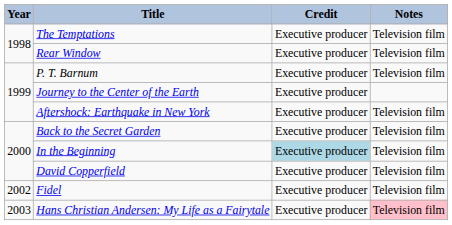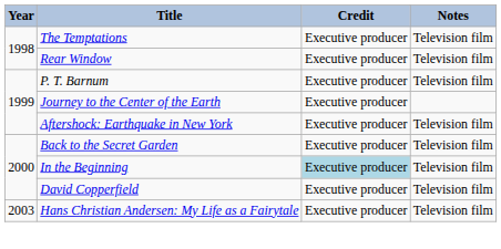- row: 2002 | Fidel | Executive producer | Television film
Hans Christian Andersen: My Life as a Fairytale | Notes: pink background -> no background
